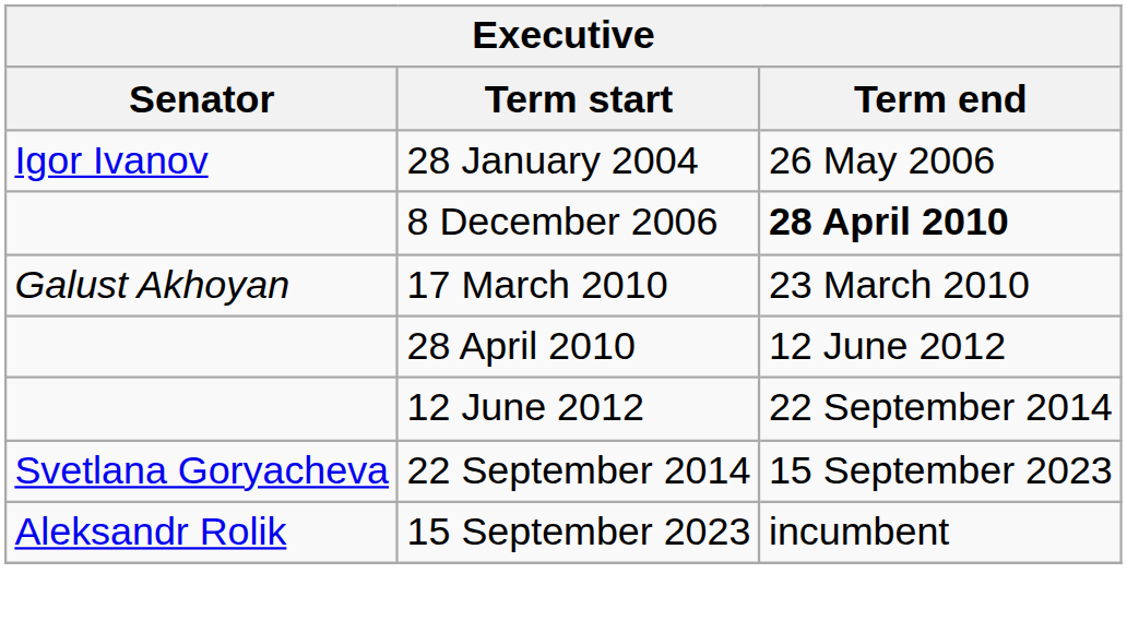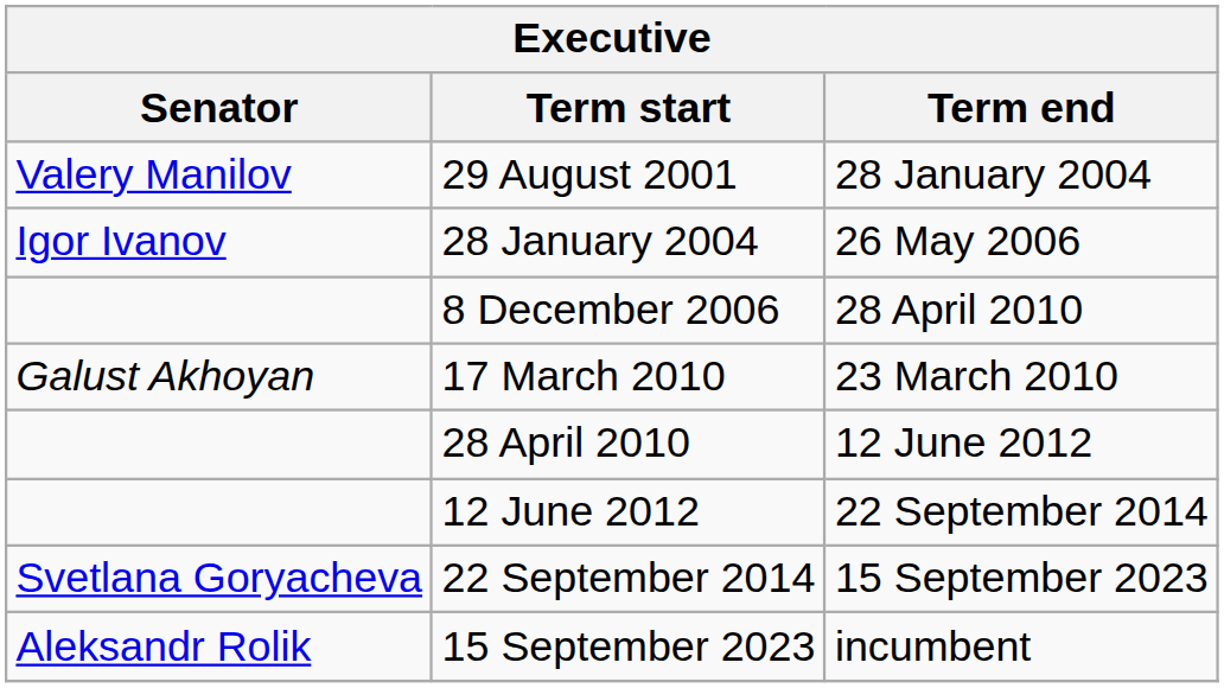+ row: Valery Manilov | 29 August 2001 | 28 January 2004
8 December 2006 | Term end: bold -> normal
